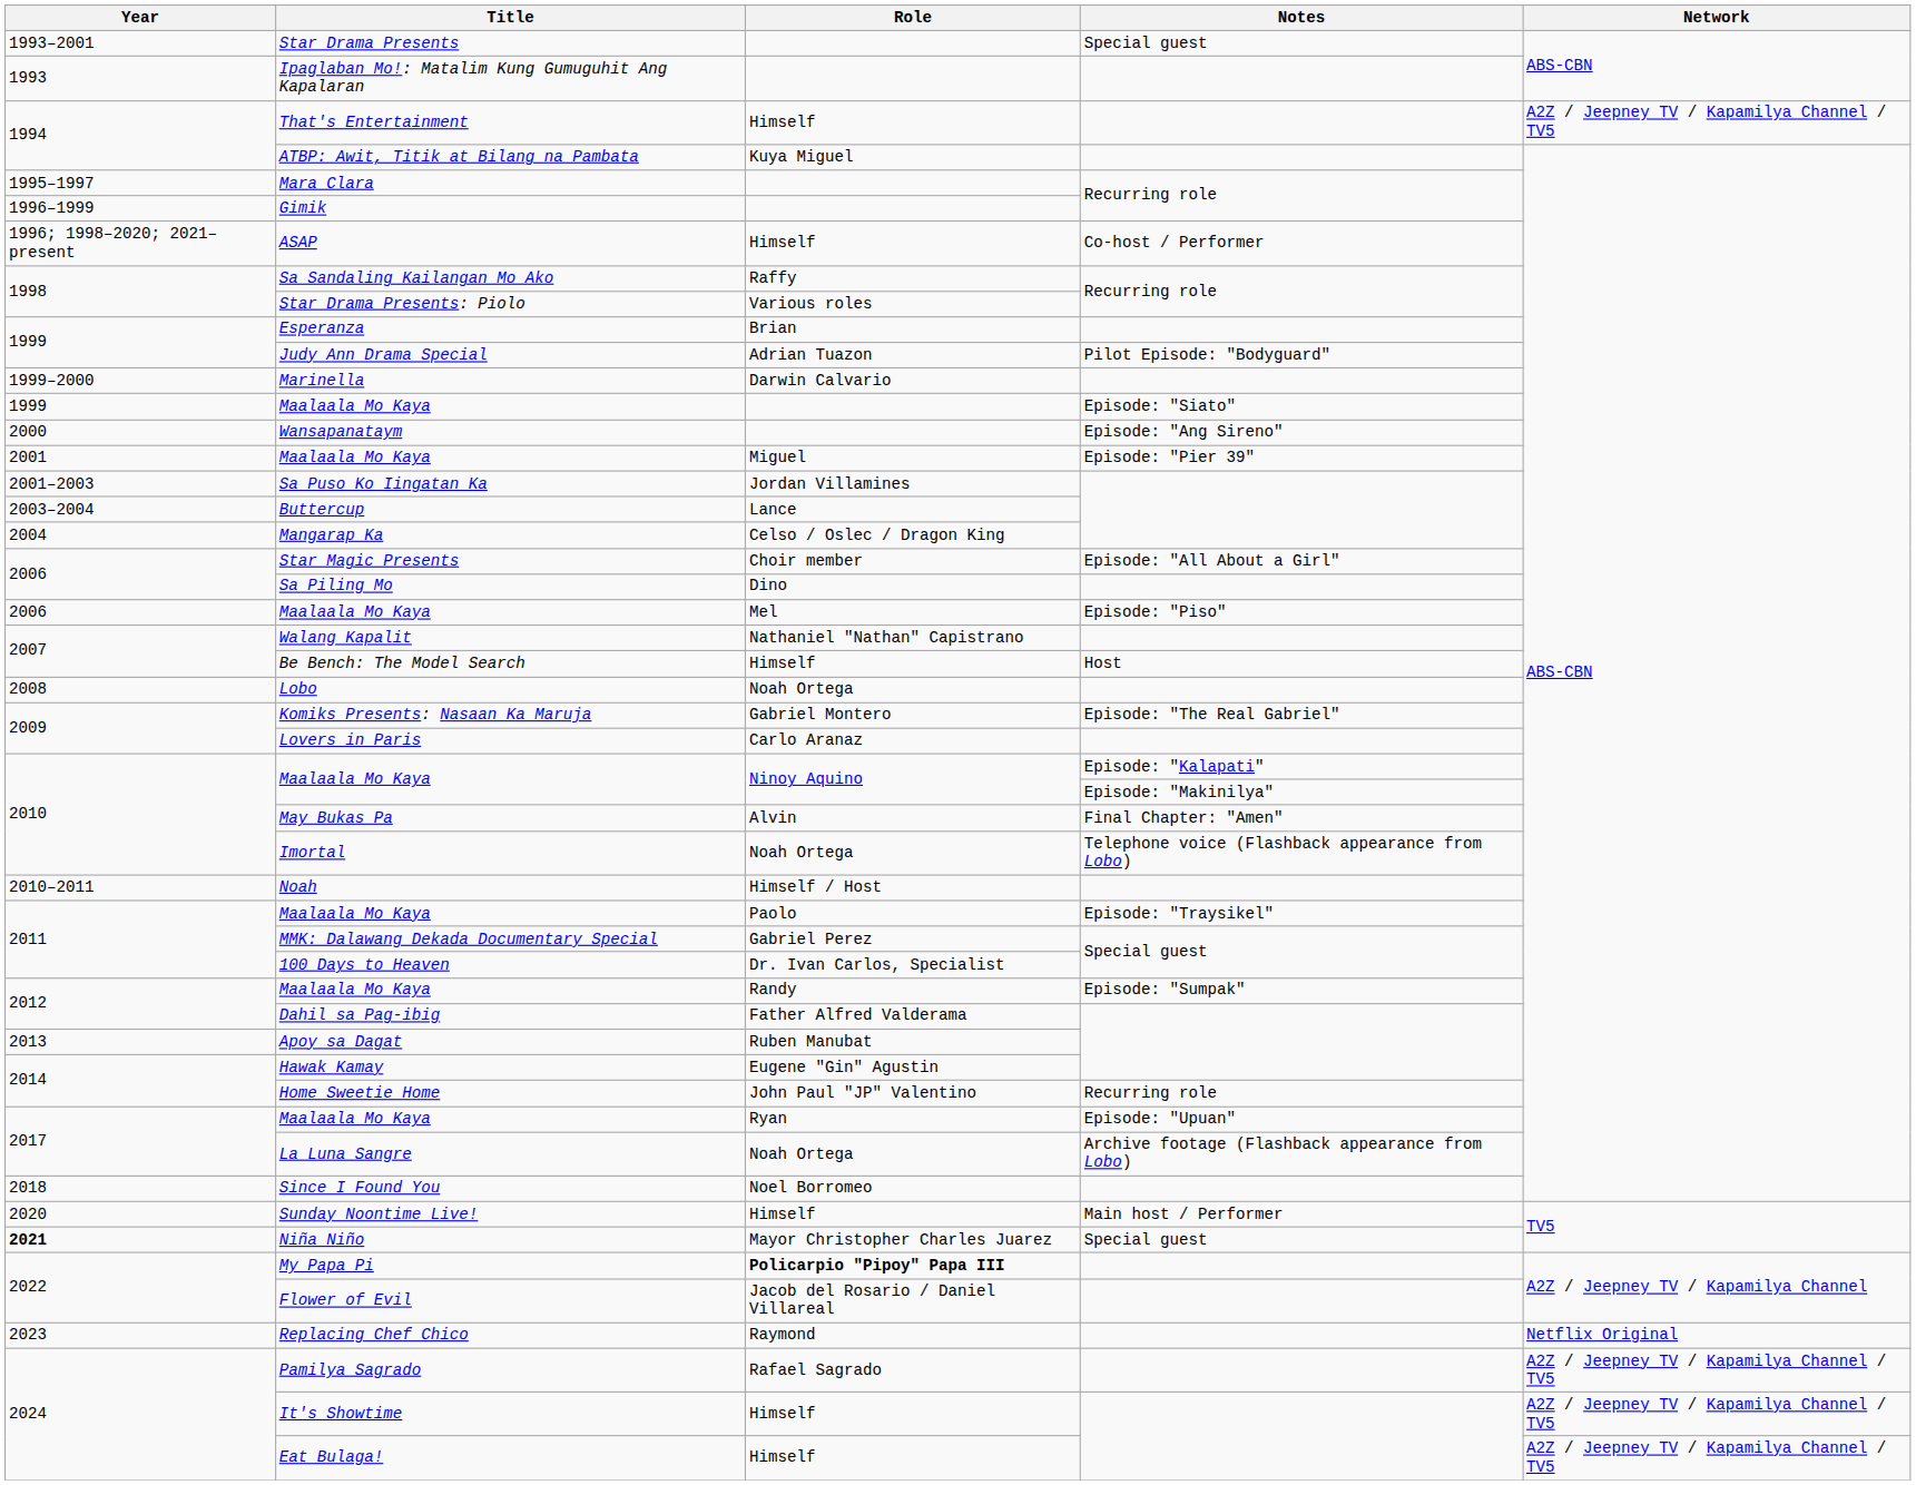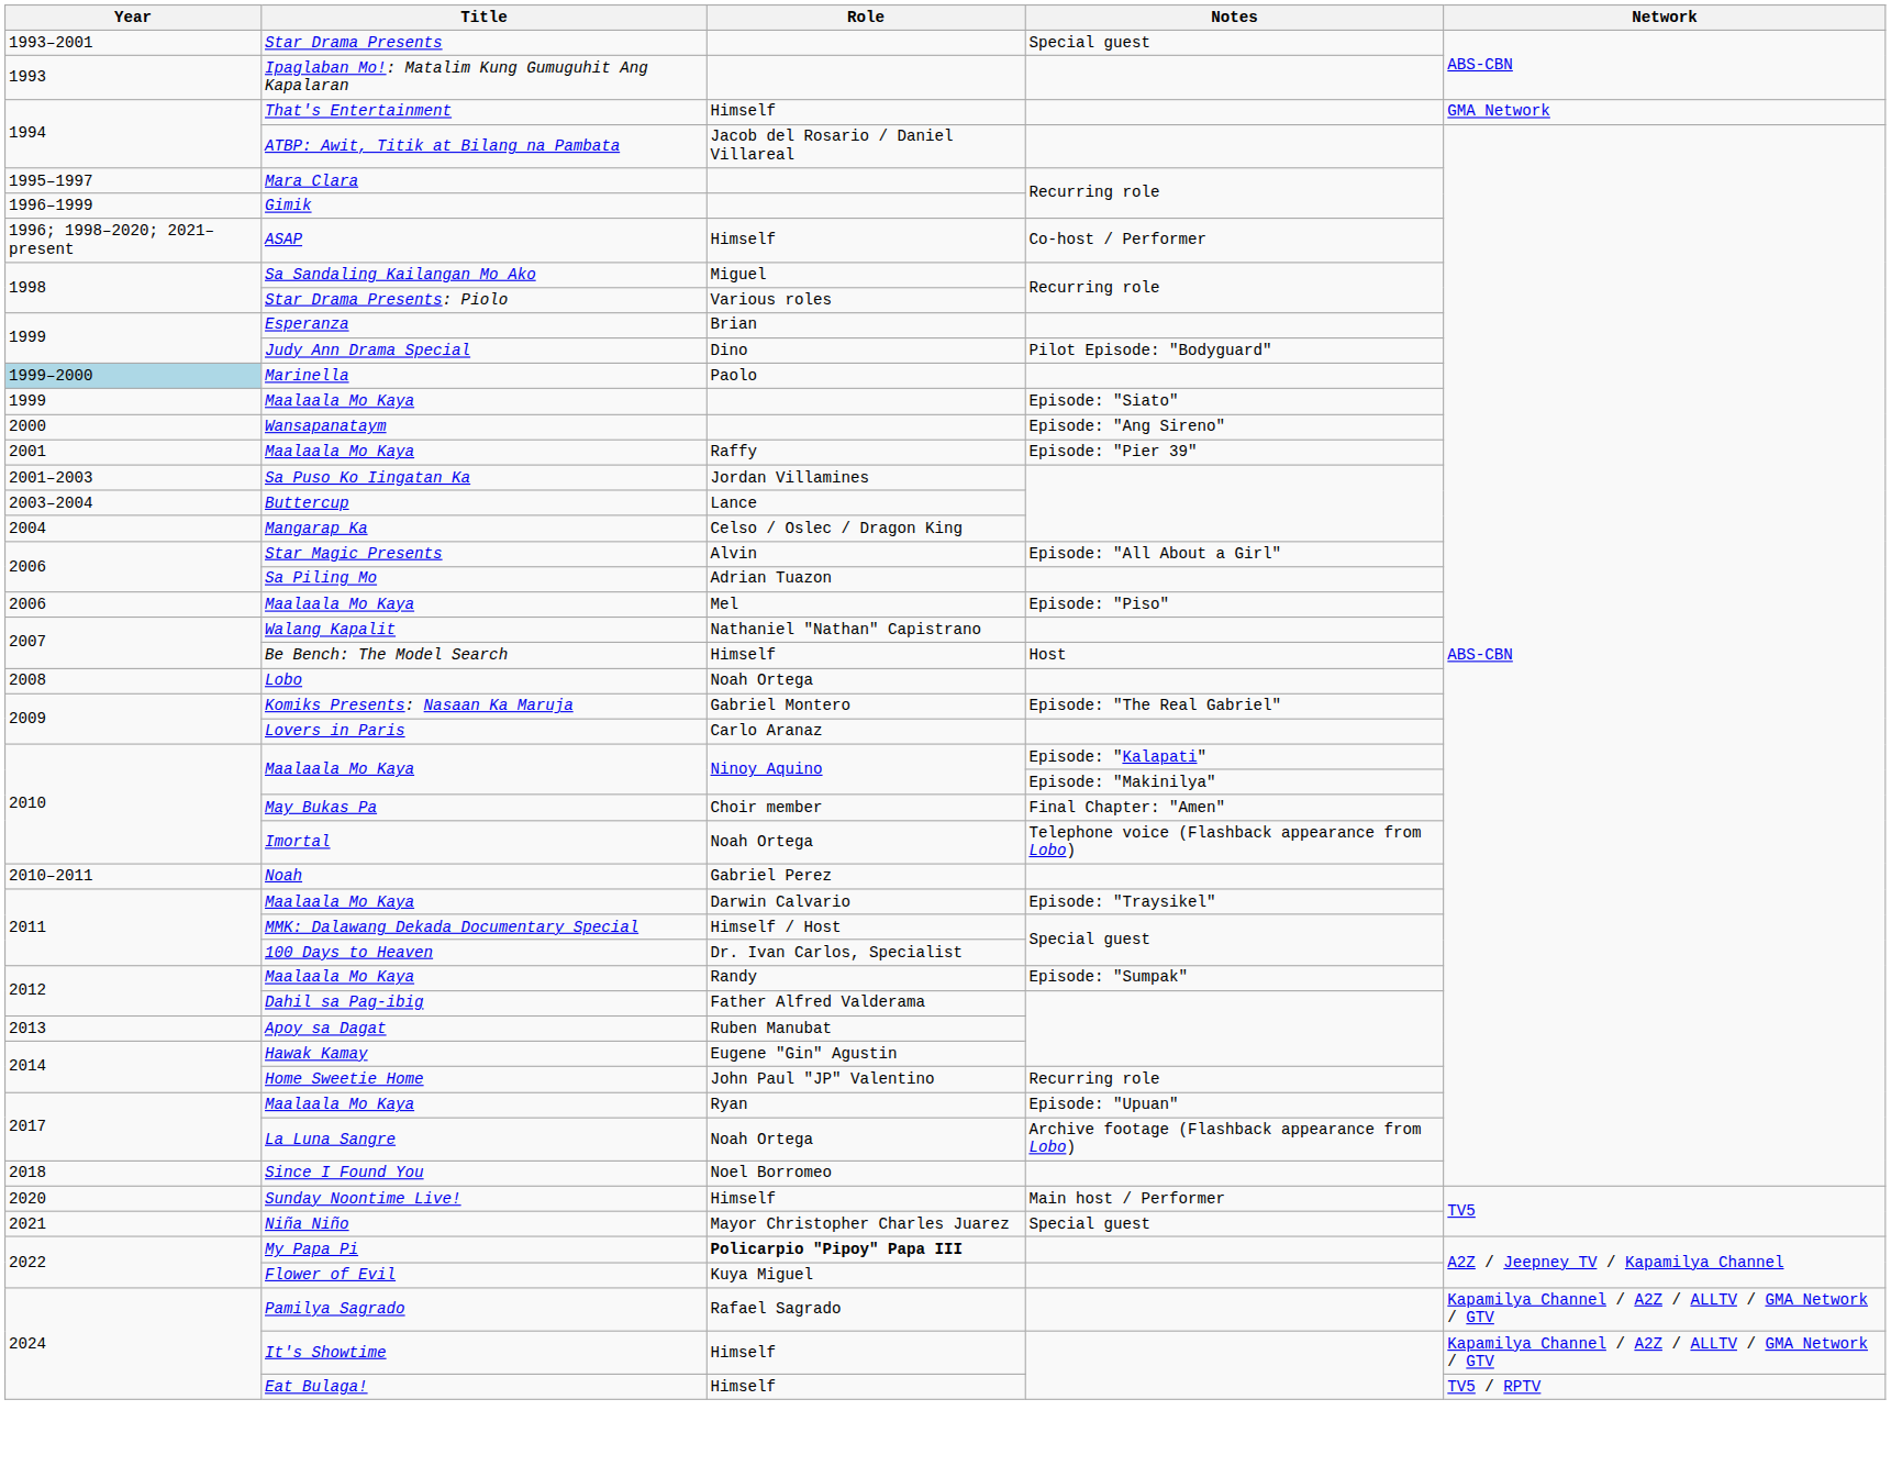That's Entertainment | Network: A2Z / Jeepney TV / Kapamilya Channel / TV5 -> GMA Network
ATBP: Awit, Titik at Bilang na Pambata | Role: Kuya Miguel -> Jacob del Rosario / Daniel Villareal
Sa Sandaling Kailangan Mo Ako | Role: Raffy -> Miguel
Judy Ann Drama Special | Role: Adrian Tuazon -> Dino
Marinella | Year: no background -> lightblue background
Marinella | Role: Darwin Calvario -> Paolo
Maalaala Mo Kaya / Episode: "Pier 39" | Role: Miguel -> Raffy
Star Magic Presents | Role: Choir member -> Alvin
Sa Piling Mo | Role: Dino -> Adrian Tuazon
May Bukas Pa | Role: Alvin -> Choir member
Noah | Role: Himself / Host -> Gabriel Perez
Maalaala Mo Kaya / Episode: "Traysikel" | Role: Paolo -> Darwin Calvario
MMK: Dalawang Dekada Documentary Special | Role: Gabriel Perez -> Himself / Host
Niña Niño | Year: bold -> normal
Flower of Evil | Role: Jacob del Rosario / Daniel Villareal -> Kuya Miguel
- row: 2023 | Replacing Chef Chico | Raymond | Netflix Original
Pamilya Sagrado | Network: A2Z / Jeepney TV / Kapamilya Channel / TV5 -> Kapamilya Channel / A2Z / ALLTV / GMA Network / GTV
It's Showtime | Network: A2Z / Jeepney TV / Kapamilya Channel / TV5 -> Kapamilya Channel / A2Z / ALLTV / GMA Network / GTV
Eat Bulaga! | Network: A2Z / Jeepney TV / Kapamilya Channel / TV5 -> TV5 / RPTV
